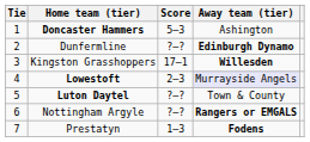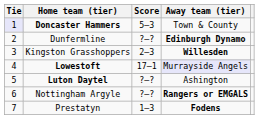Doncaster Hammers | Tie: no background -> lavender background
Doncaster Hammers | Away team (tier): Ashington -> Town & County
Kingston Grasshoppers | Score: 17–1 -> 2–3
Lowestoft | Score: 2–3 -> 17–1
Luton Daytel | Away team (tier): Town & County -> Ashington
